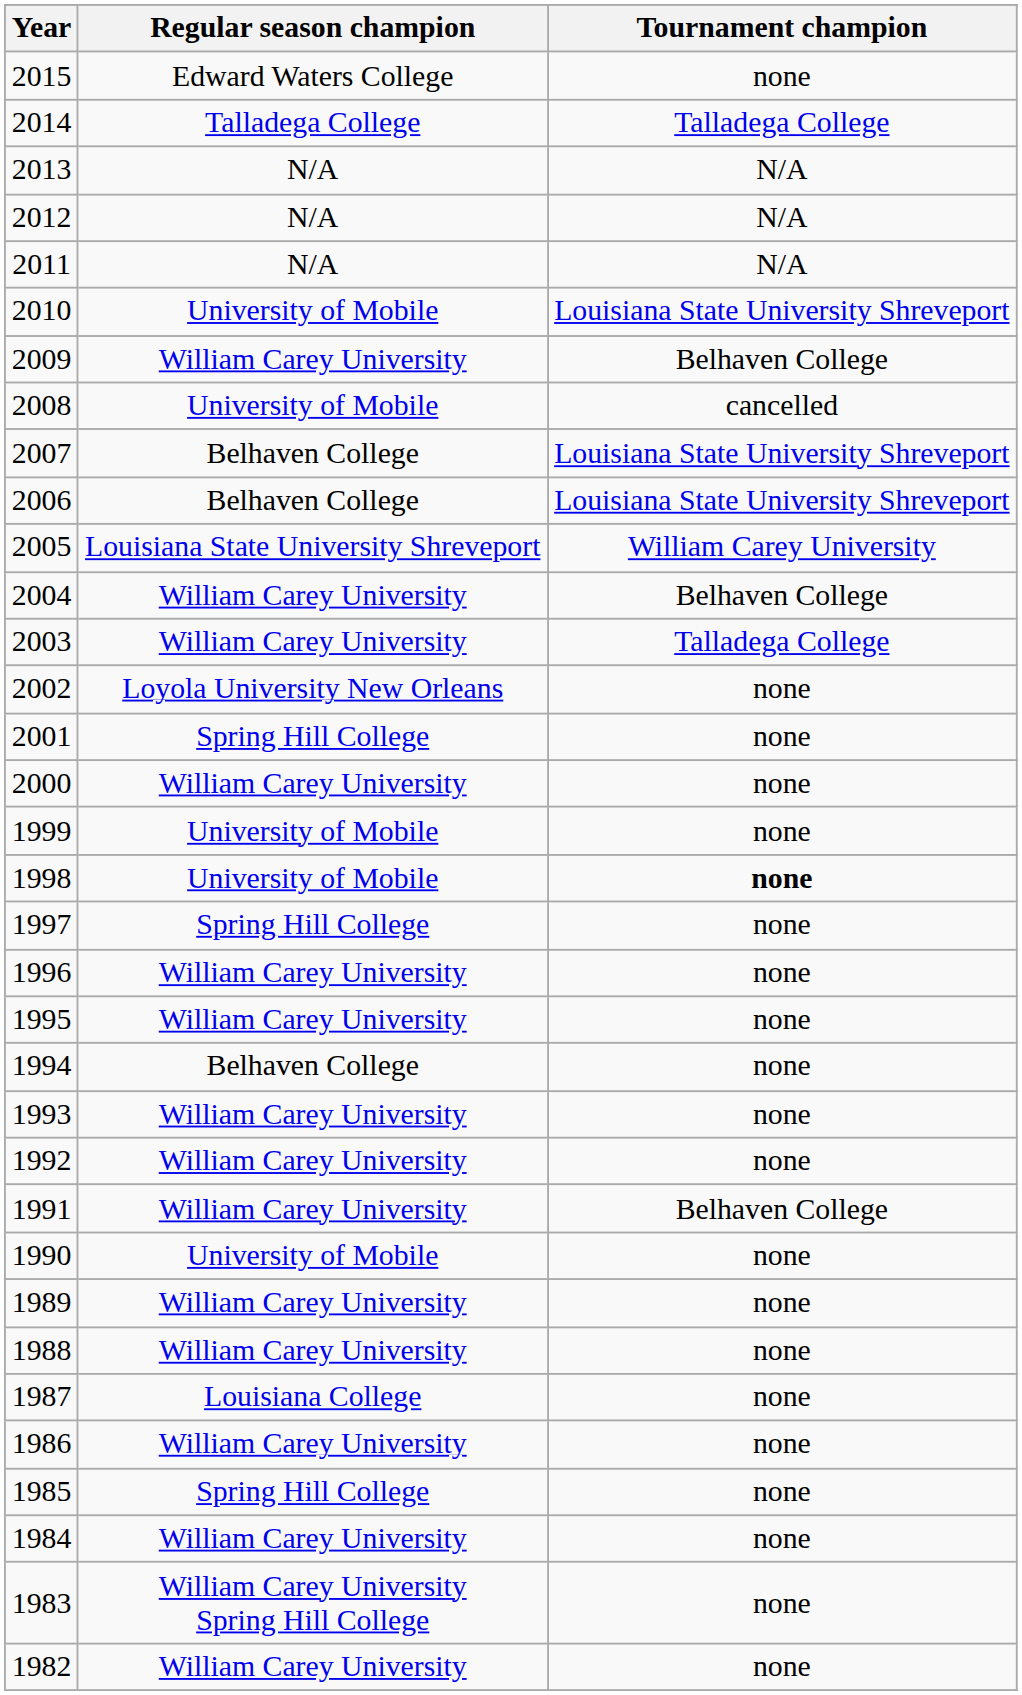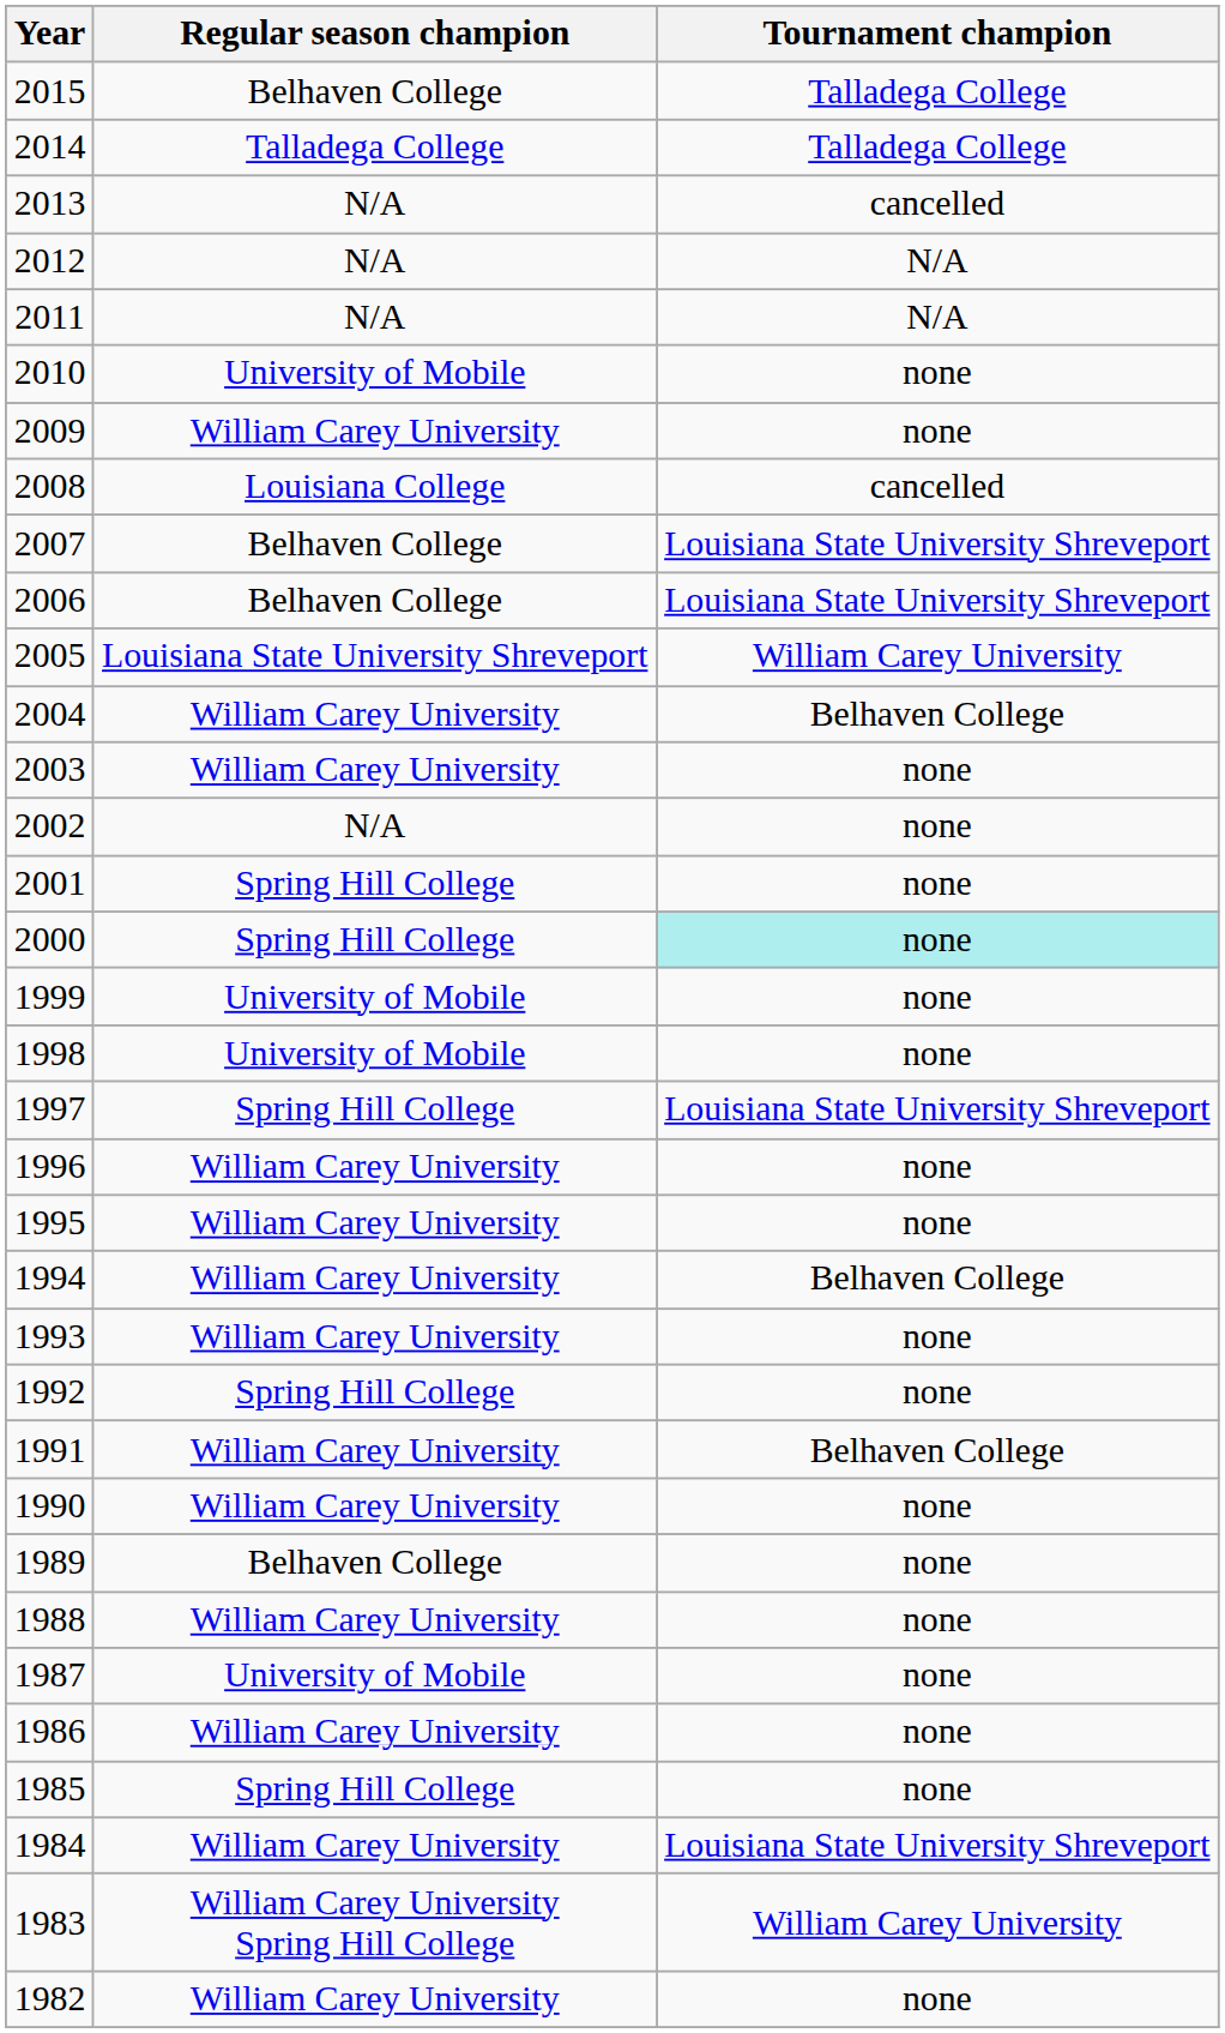2015 | Regular season champion: Edward Waters College -> Belhaven College
2015 | Tournament champion: none -> Talladega College
2013 | Tournament champion: N/A -> cancelled
2010 | Tournament champion: Louisiana State University Shreveport -> none
2009 | Tournament champion: Belhaven College -> none
2008 | Regular season champion: University of Mobile -> Louisiana College
2003 | Tournament champion: Talladega College -> none
2002 | Regular season champion: Loyola University New Orleans -> N/A
2000 | Regular season champion: William Carey University -> Spring Hill College
2000 | Tournament champion: no background -> paleturquoise background
1998 | Tournament champion: bold -> normal
1997 | Tournament champion: none -> Louisiana State University Shreveport
1994 | Regular season champion: Belhaven College -> William Carey University
1994 | Tournament champion: none -> Belhaven College
1992 | Regular season champion: William Carey University -> Spring Hill College
1990 | Regular season champion: University of Mobile -> William Carey University
1989 | Regular season champion: William Carey University -> Belhaven College
1987 | Regular season champion: Louisiana College -> University of Mobile
1984 | Tournament champion: none -> Louisiana State University Shreveport
1983 | Tournament champion: none -> William Carey University
